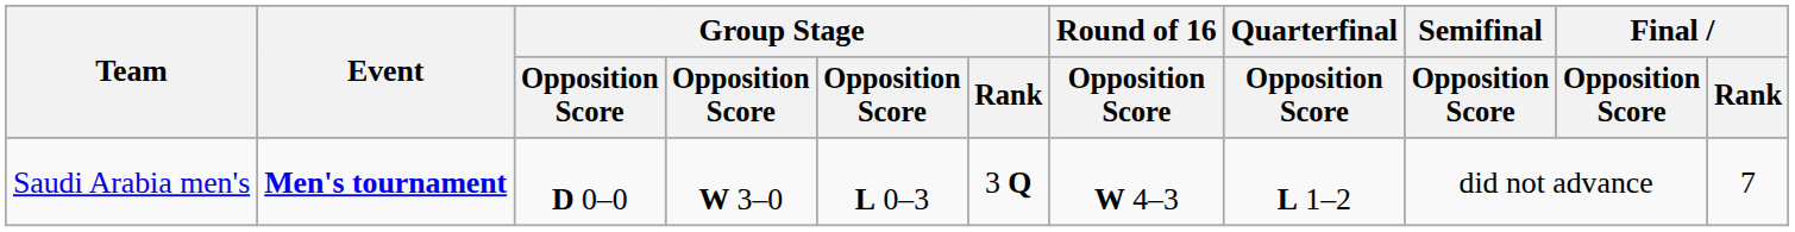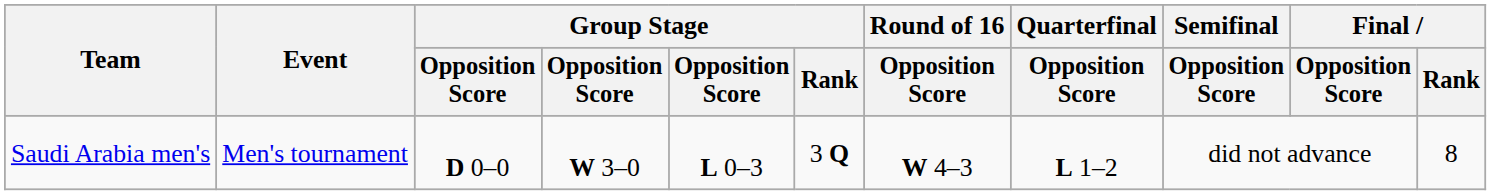Saudi Arabia men's | Event: bold -> normal
Saudi Arabia men's | Final / Rank: 7 -> 8
